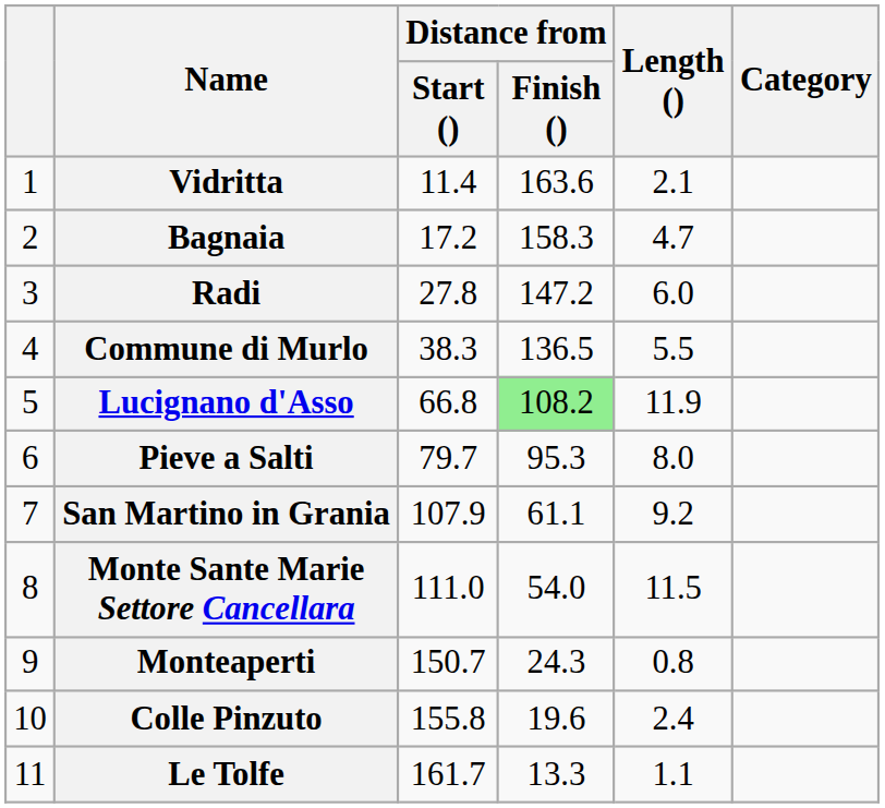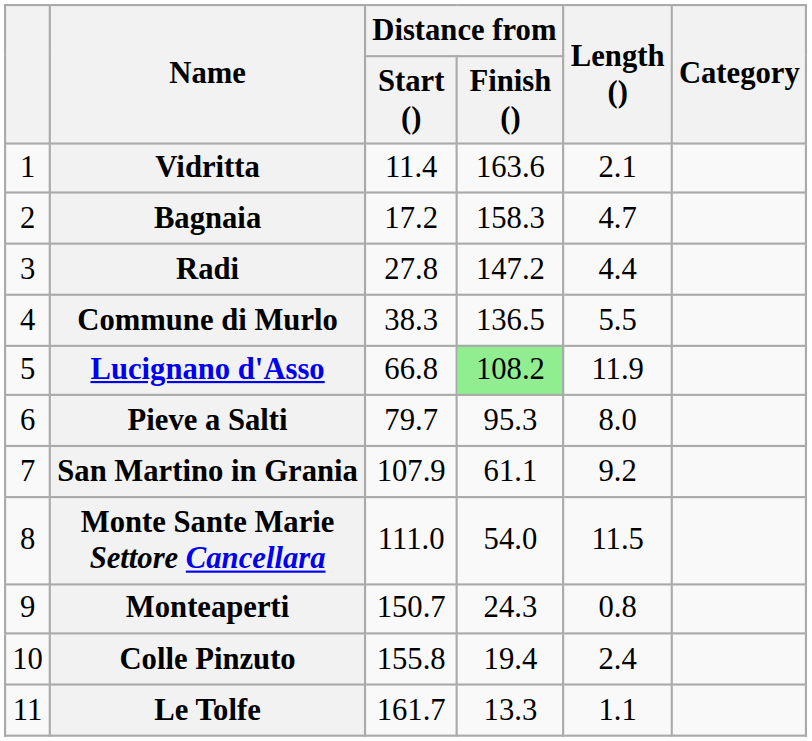Radi | Length (): 6.0 -> 4.4
Colle Pinzuto | Distance from / Finish (): 19.6 -> 19.4
